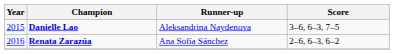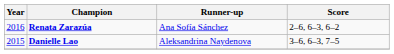rows swapped: Renata Zarazúa <-> Danielle Lao
